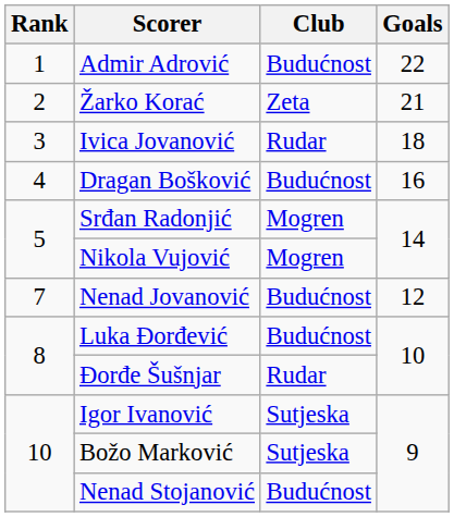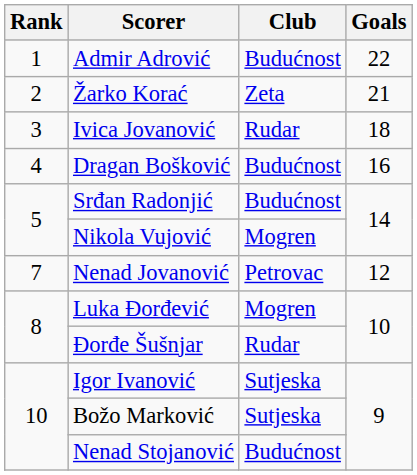Srđan Radonjić | Club: Mogren -> Budućnost
Nenad Jovanović | Club: Budućnost -> Petrovac
Luka Đorđević | Club: Budućnost -> Mogren
